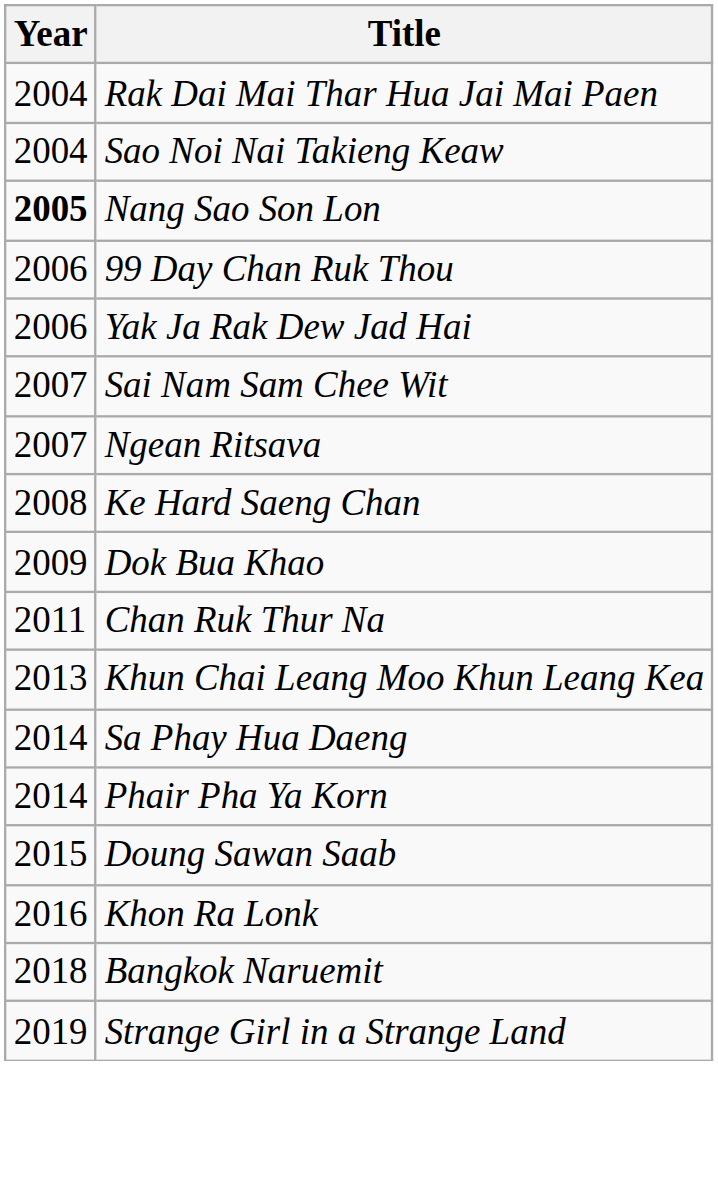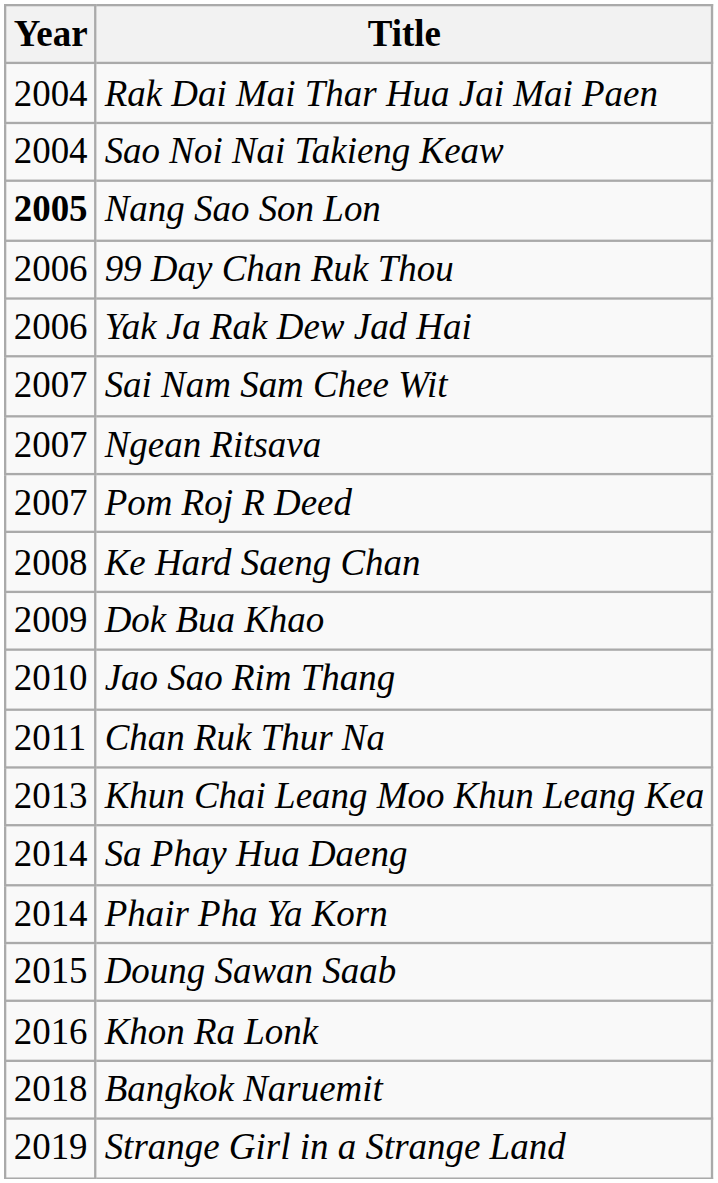+ row: 2007 | Pom Roj R Deed
+ row: 2010 | Jao Sao Rim Thang
